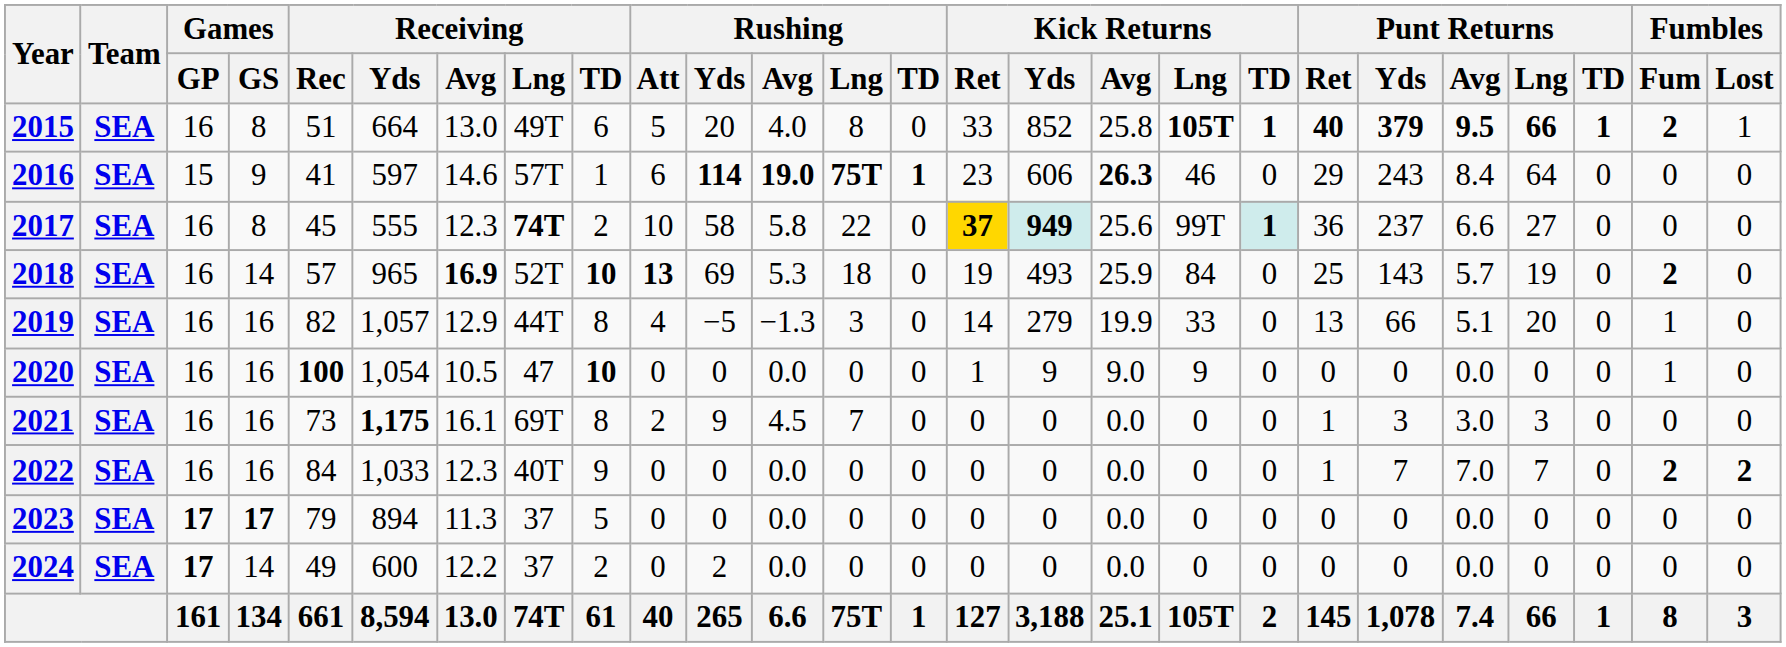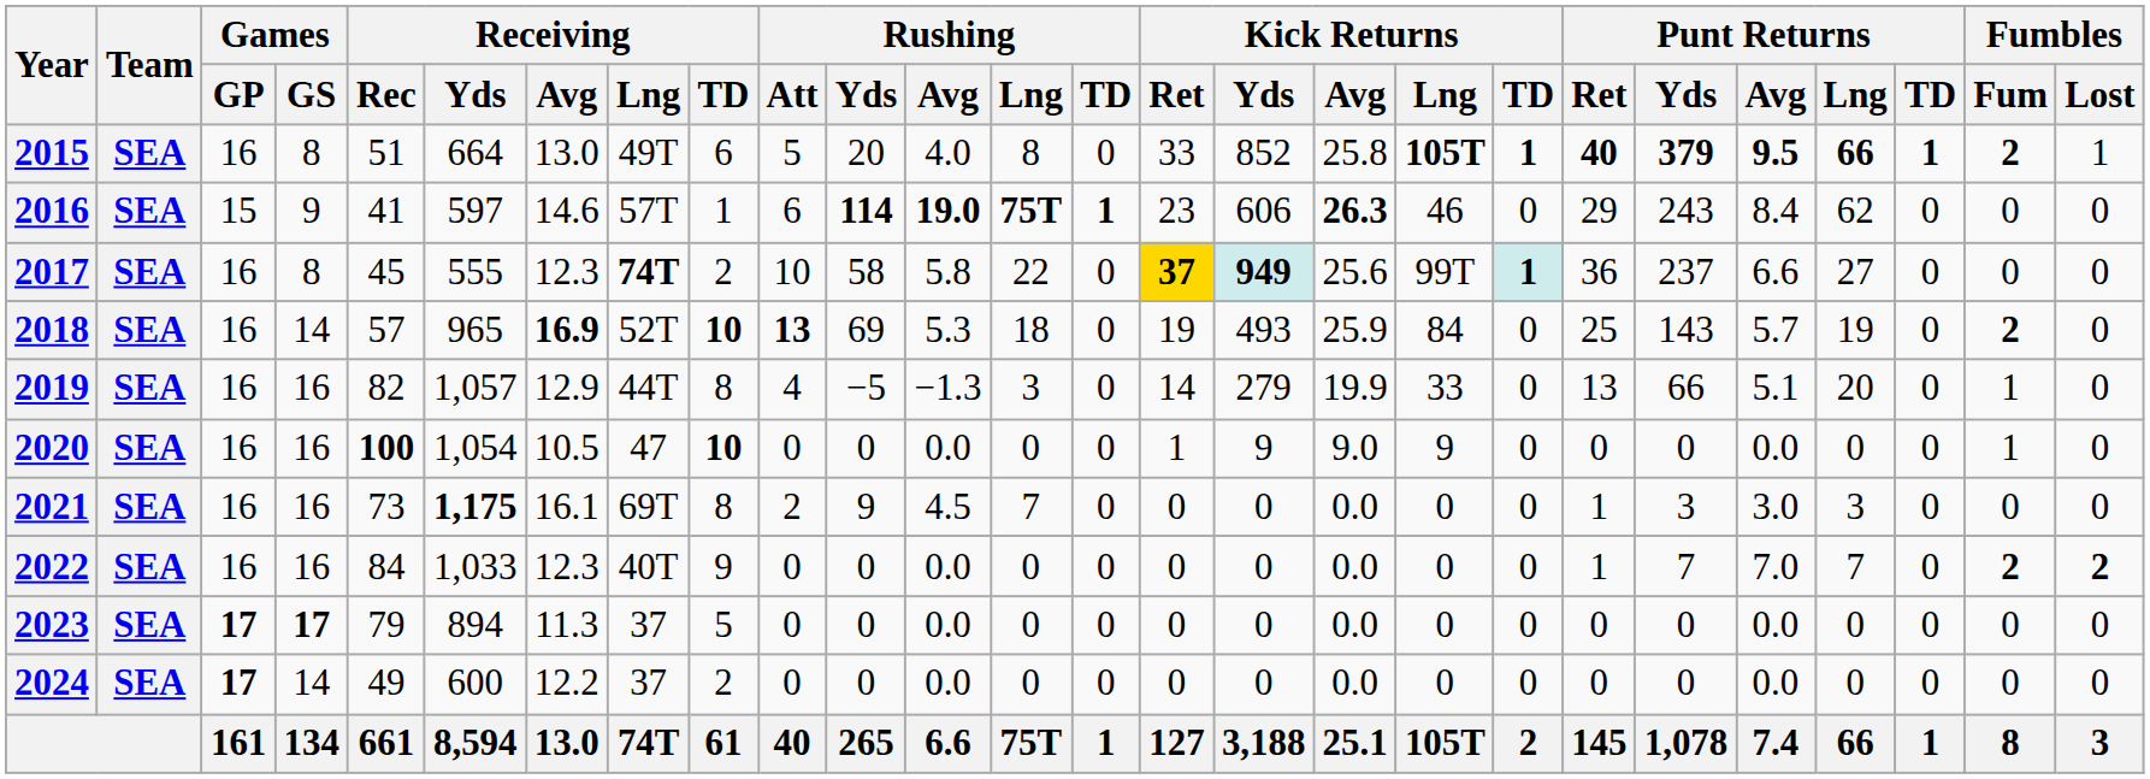2016 | Punt Returns / Lng: 64 -> 62
2024 | Rushing / Yds: 2 -> 0
